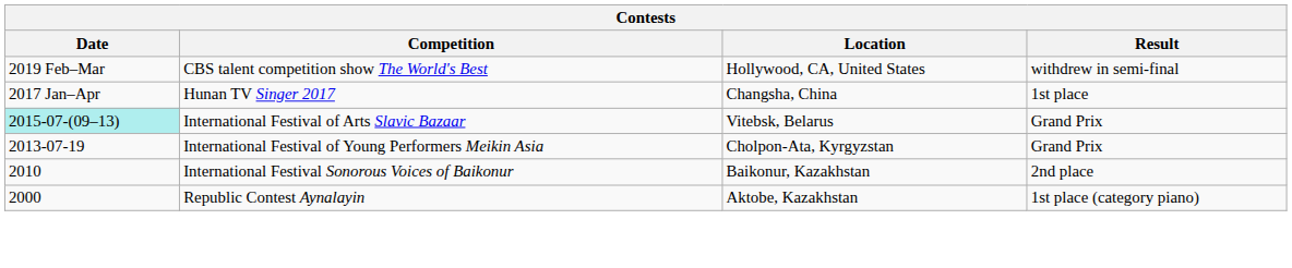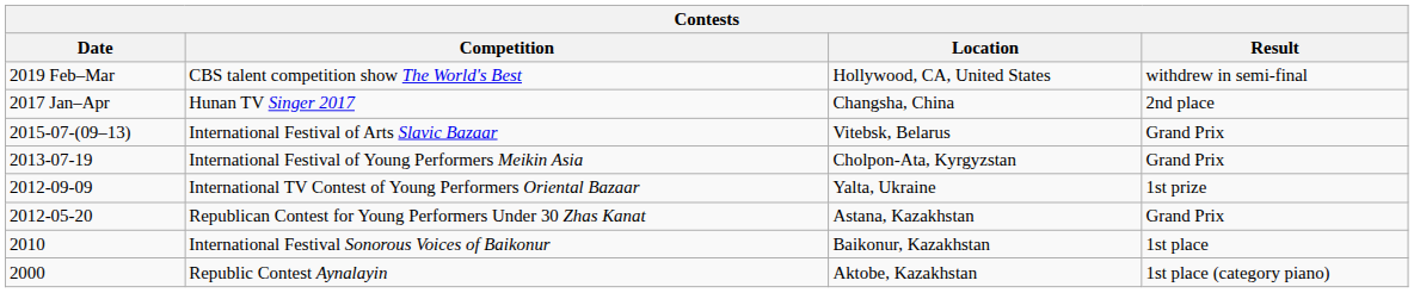Hunan TV Singer 2017 | Result: 1st place -> 2nd place
International Festival of Arts Slavic Bazaar | Date: paleturquoise background -> no background
+ row: 2012-09-09 | International TV Contest of Young Performers Oriental Bazaar | Yalta, Ukraine | 1st prize
+ row: 2012-05-20 | Republican Contest for Young Performers Under 30 Zhas Kanat | Astana, Kazakhstan | Grand Prix
International Festival Sonorous Voices of Baikonur | Result: 2nd place -> 1st place
